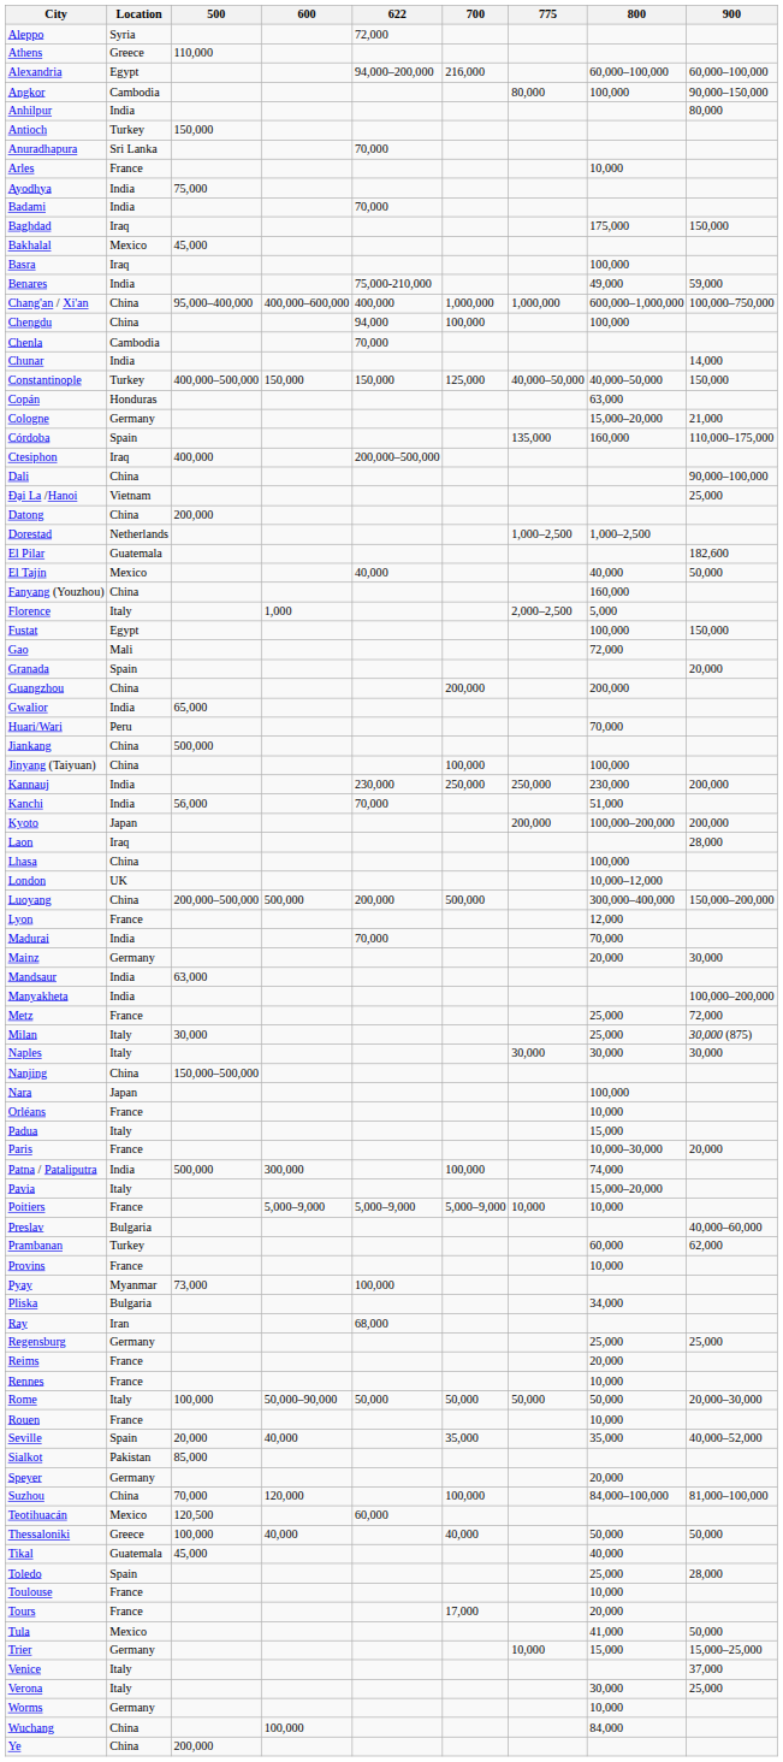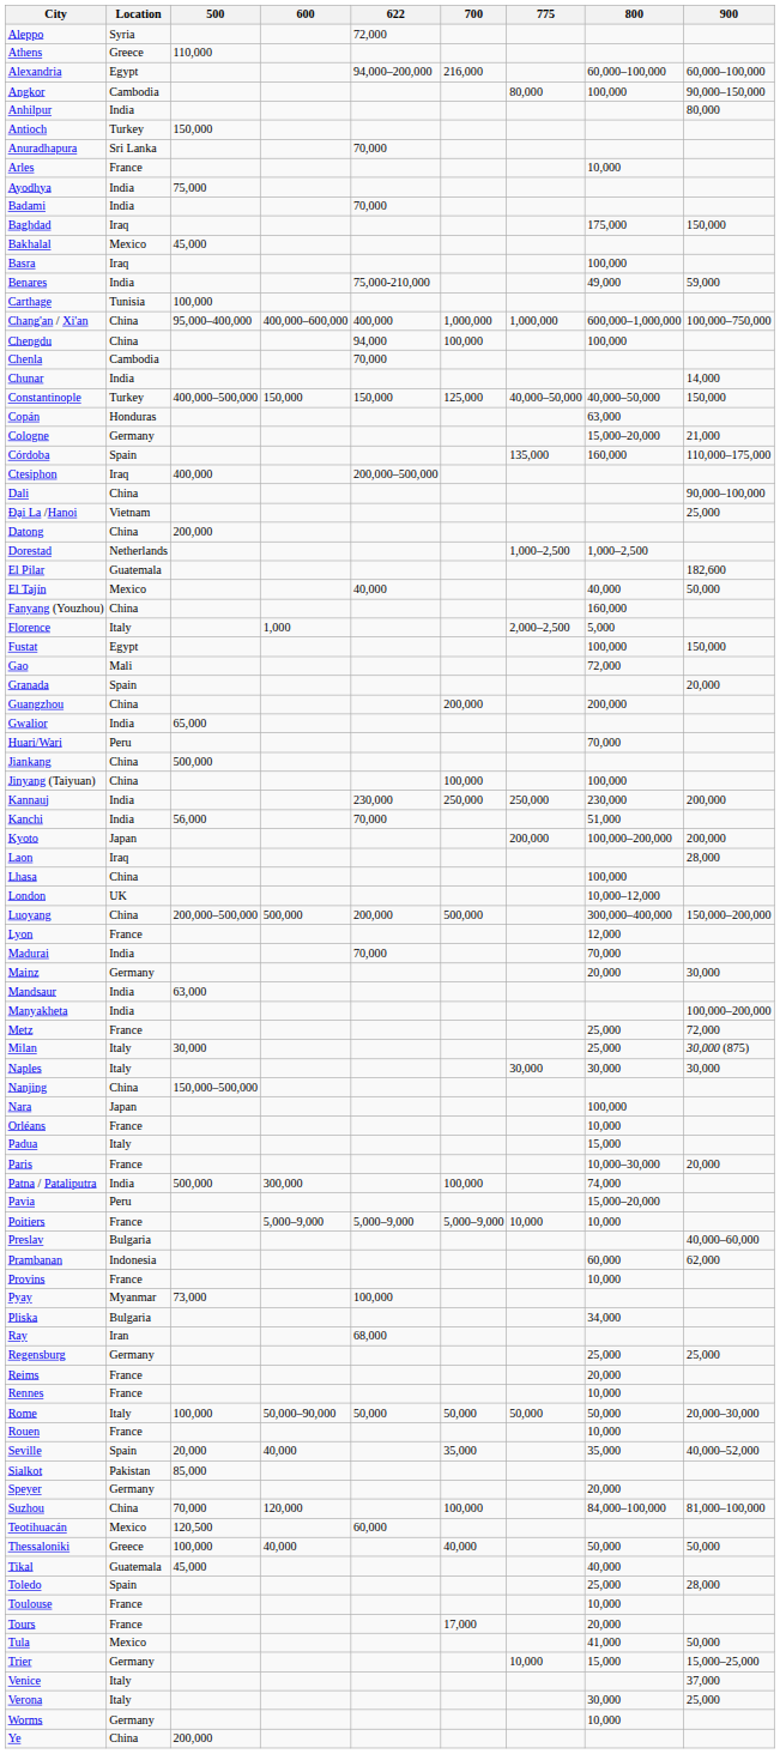+ row: Carthage | Tunisia | 100,000
Pavia | Location: Italy -> Peru
Prambanan | Location: Turkey -> Indonesia
- row: Wuchang | China | 100,000 | 84,000
